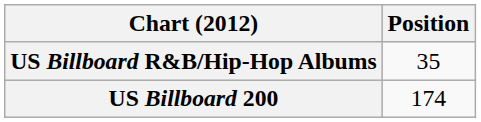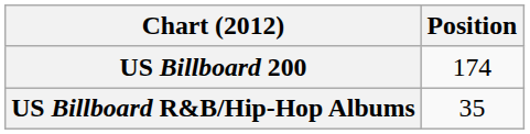rows swapped: US Billboard 200 <-> US Billboard R&B/Hip-Hop Albums
